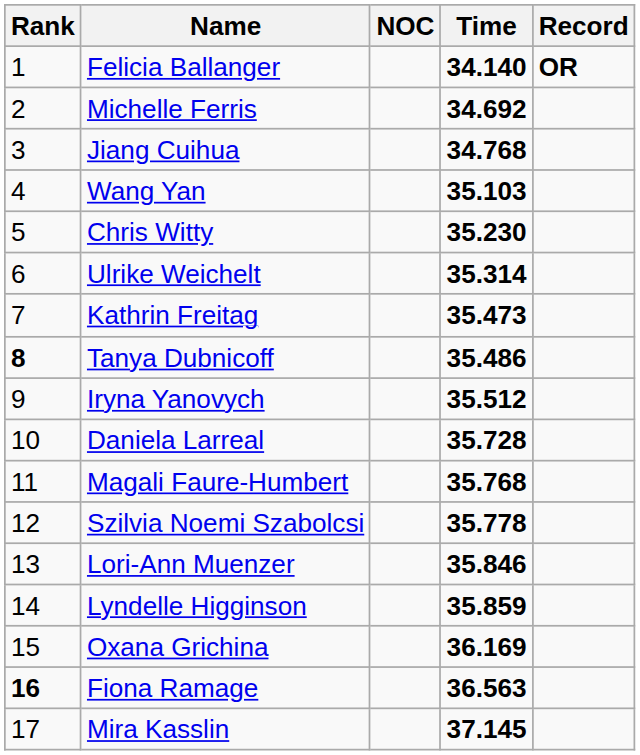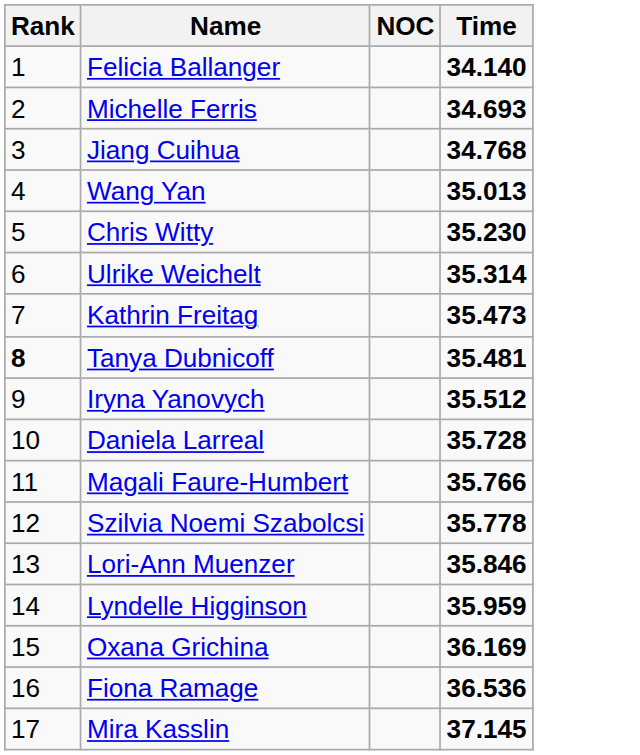- column: Record | OR
Michelle Ferris | Time: 34.692 -> 34.693
Wang Yan | Time: 35.103 -> 35.013
Tanya Dubnicoff | Time: 35.486 -> 35.481
Magali Faure-Humbert | Time: 35.768 -> 35.766
Lyndelle Higginson | Time: 35.859 -> 35.959
Fiona Ramage | Rank: bold -> normal
Fiona Ramage | Time: 36.563 -> 36.536
